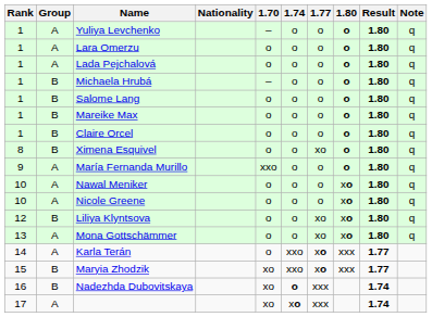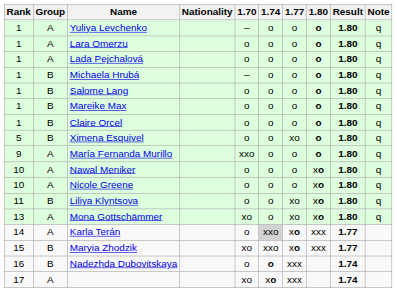Ximena Esquivel | Rank: 8 -> 5
Liliya Klyntsova | Rank: 12 -> 11
Mona Gottschämmer | 1.70: o -> xo
Karla Terán | 1.74: no background -> lightgrey background
Nadezhda Dubovitskaya | 1.70: xo -> o
